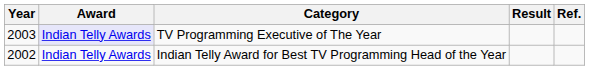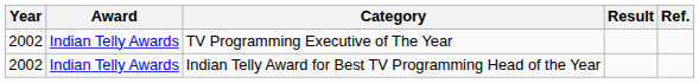TV Programming Executive of The Year | Year: 2003 -> 2002
TV Programming Executive of The Year | Award: lavender background -> no background
